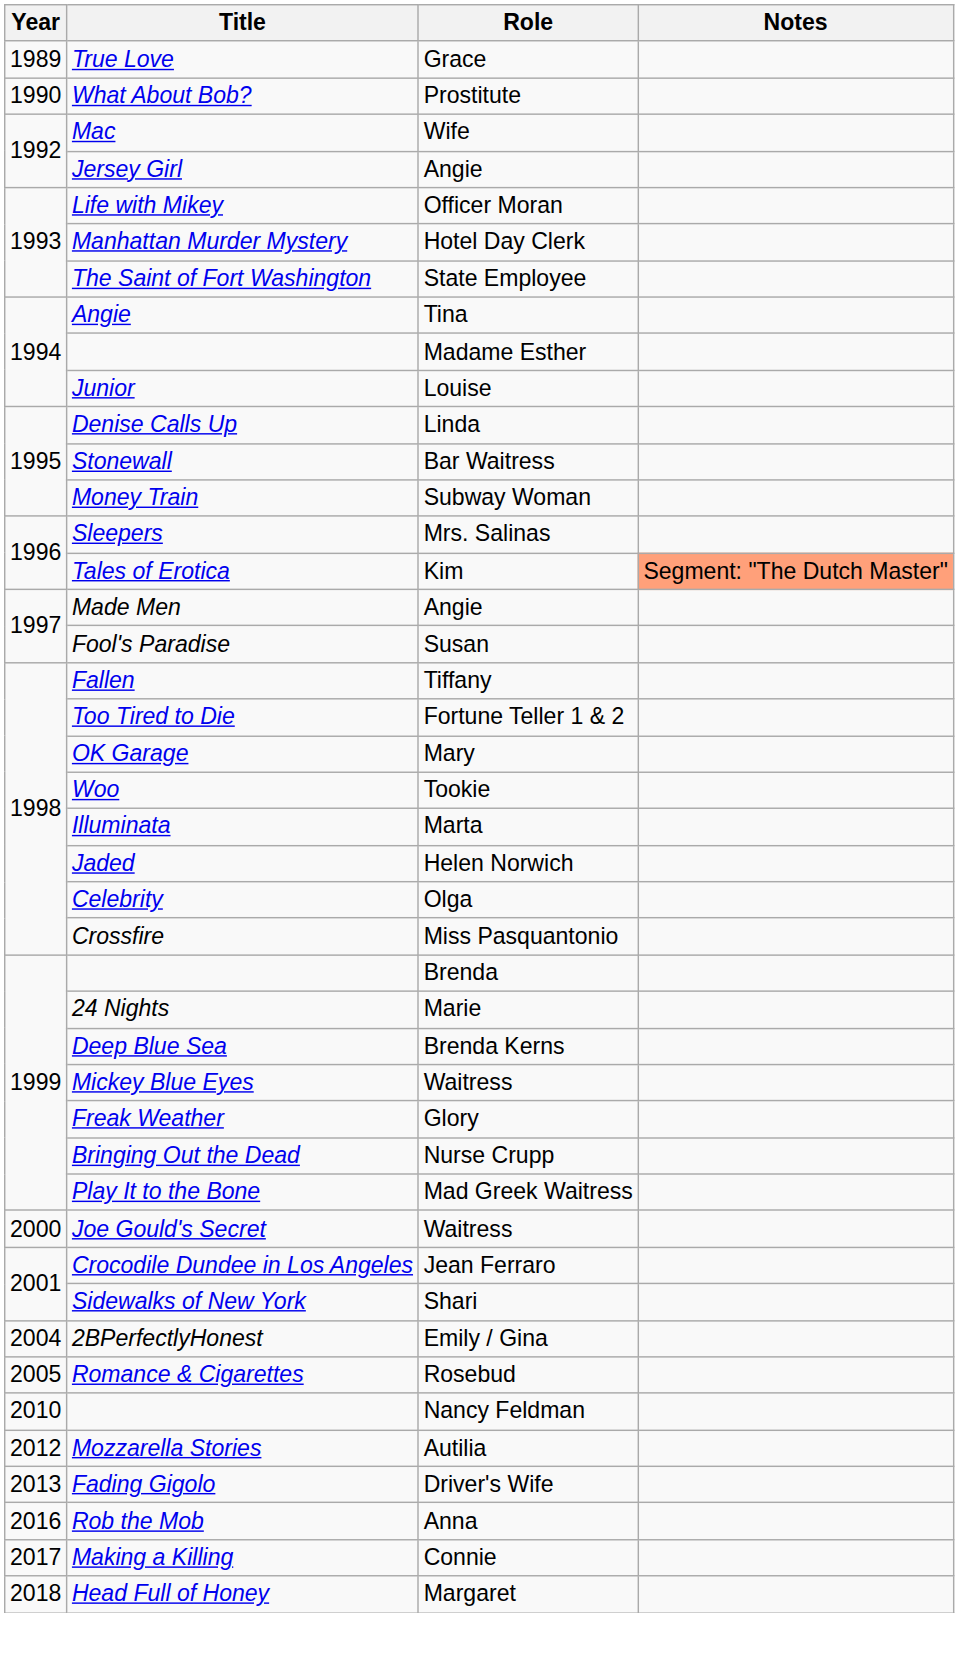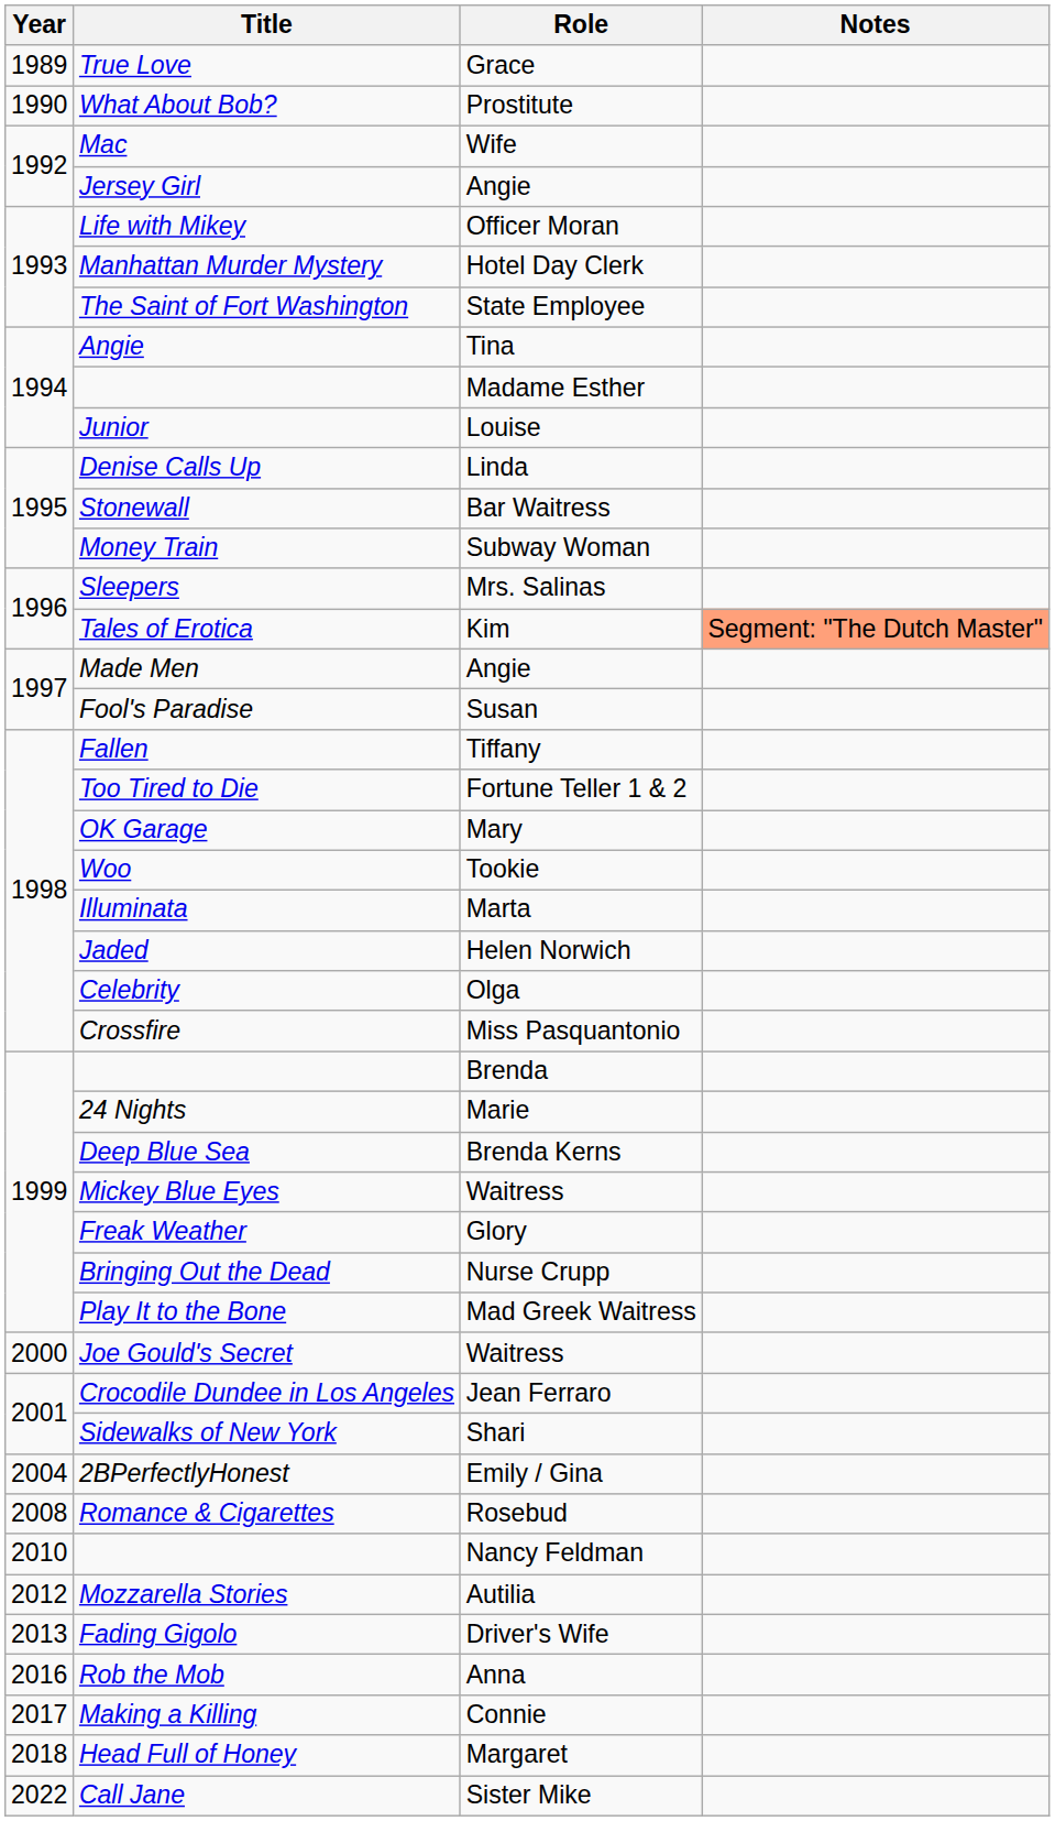Romance & Cigarettes | Year: 2005 -> 2008
+ row: 2022 | Call Jane | Sister Mike
